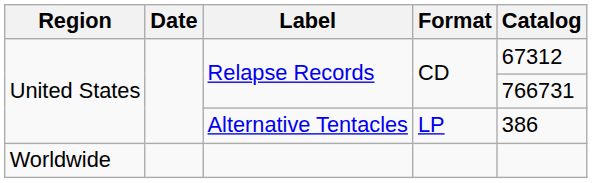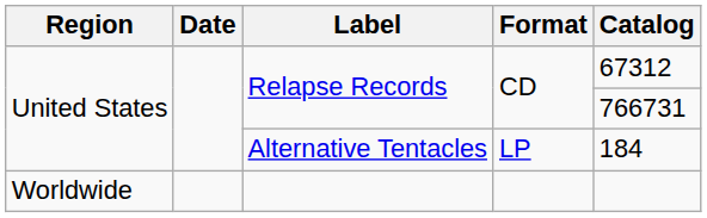Alternative Tentacles | Catalog: 386 -> 184
